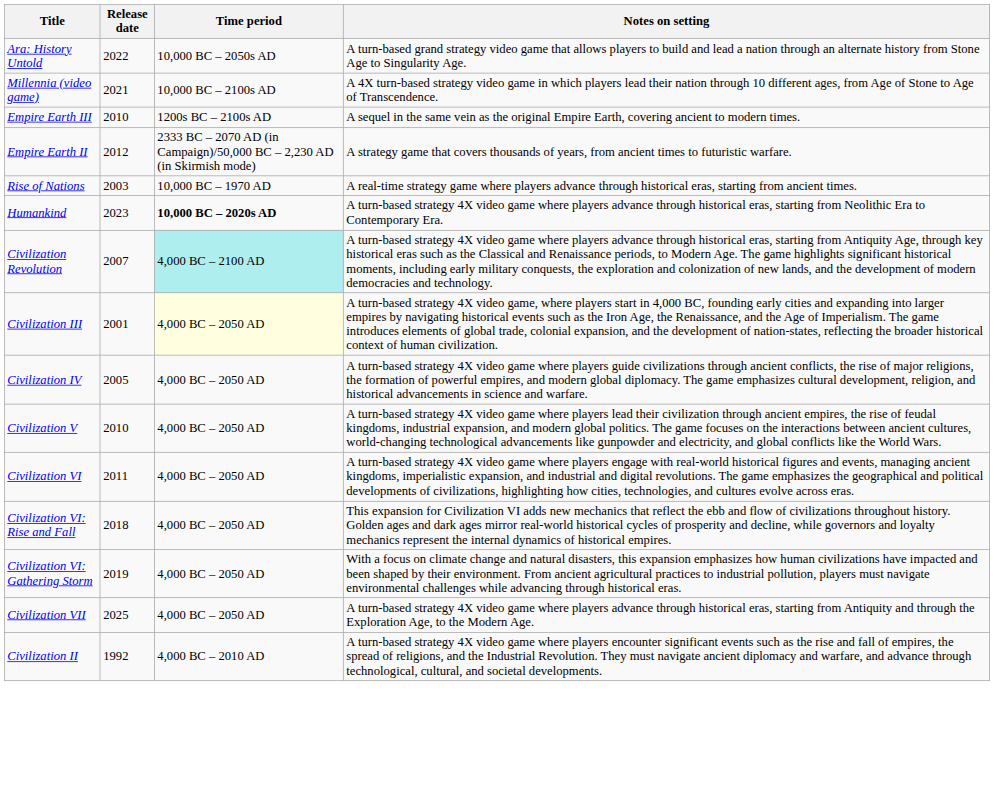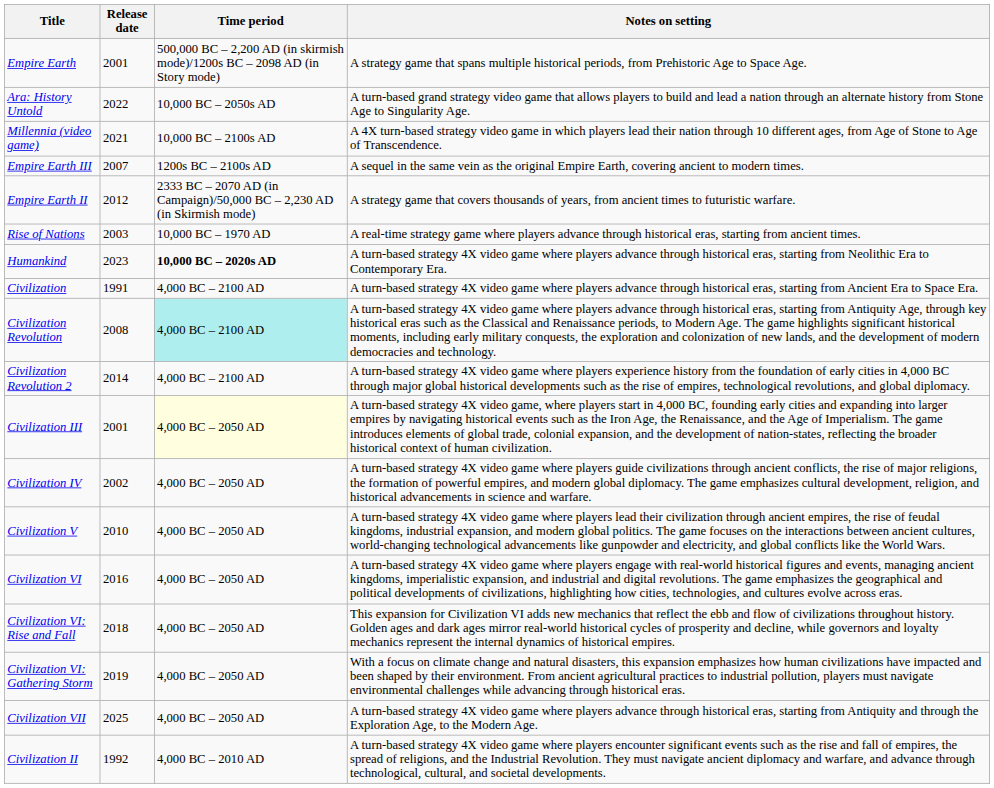+ row: Empire Earth | 2001 | 500,000 BC – 2,200 AD (in skirmish mode)/1200s BC – 2098 AD (in Story mode) | A strategy game that spans multiple historical periods, from Prehistoric Age to Space Age.
Empire Earth III | Release date: 2010 -> 2007
+ row: Civilization | 1991 | 4,000 BC – 2100 AD | A turn-based strategy 4X video game where players advance through historical eras, starting from Ancient Era to Space Era.
Civilization Revolution | Release date: 2007 -> 2008
+ row: Civilization Revolution 2 | 2014 | 4,000 BC – 2100 AD | A turn-based strategy 4X video game where players experience history from the foundation of early cities in 4,000 BC through major global historical developments such as the rise of empires, technological revolutions, and global diplomacy.
Civilization IV | Release date: 2005 -> 2002
Civilization VI | Release date: 2011 -> 2016
